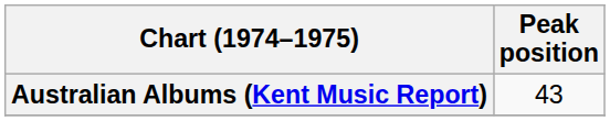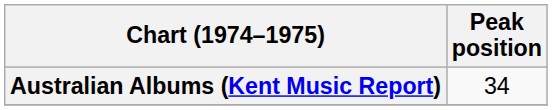Australian Albums (Kent Music Report) | Peak position: 43 -> 34
